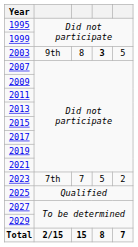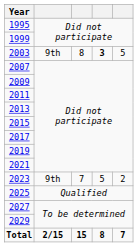2023 | column 2: 7th -> 9th
